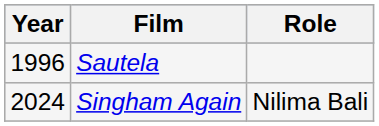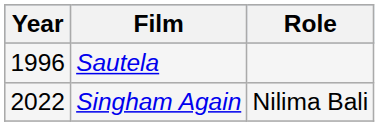Singham Again | Year: 2024 -> 2022
